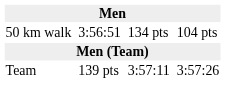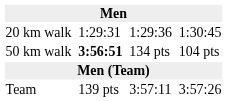+ row: 20 km walk | 1:29:31 | 1:29:36 | 1:30:45
50 km walk | column 3: normal -> bold
